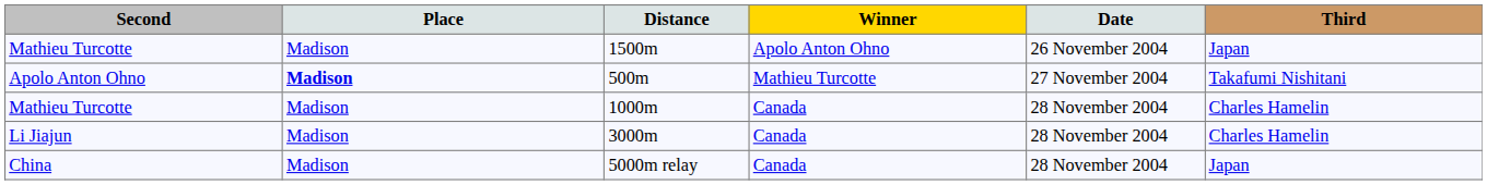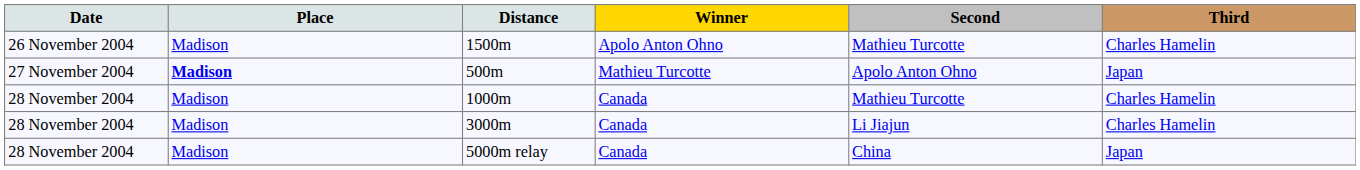columns swapped: Date <-> Second
1500m | Third: Japan -> Charles Hamelin
500m | Third: Takafumi Nishitani -> Japan
